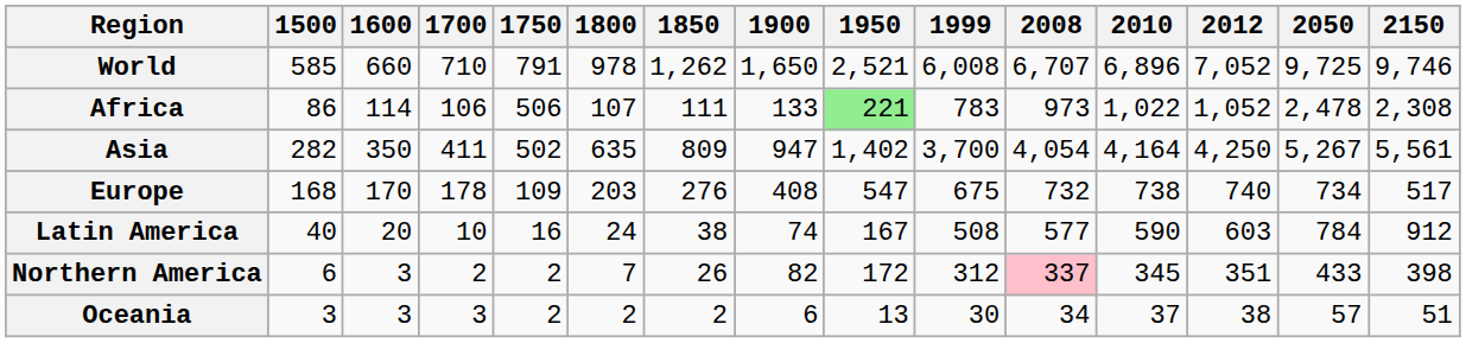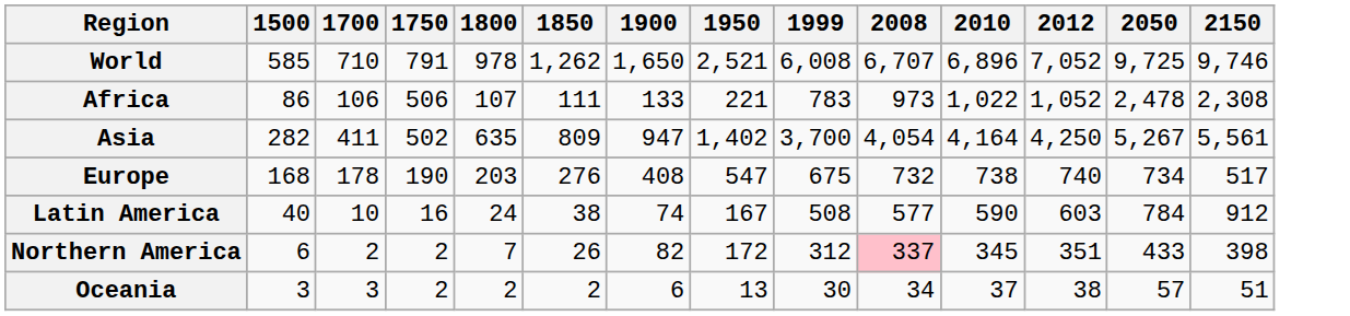- column: 1600 | 660 | 114 | 350 | 170 | 20 | 3 | 3
Africa | 1950: lightgreen background -> no background
Europe | 1750: 109 -> 190
